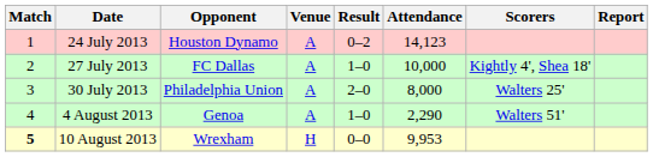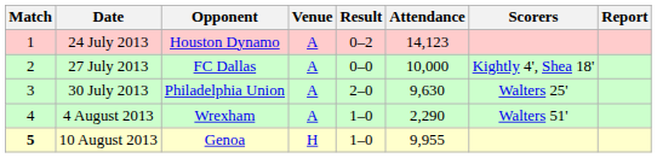27 July 2013 | Result: 1–0 -> 0–0
30 July 2013 | Attendance: 8,000 -> 9,630
4 August 2013 | Opponent: Genoa -> Wrexham
10 August 2013 | Opponent: Wrexham -> Genoa
10 August 2013 | Result: 0–0 -> 1–0
10 August 2013 | Attendance: 9,953 -> 9,955
